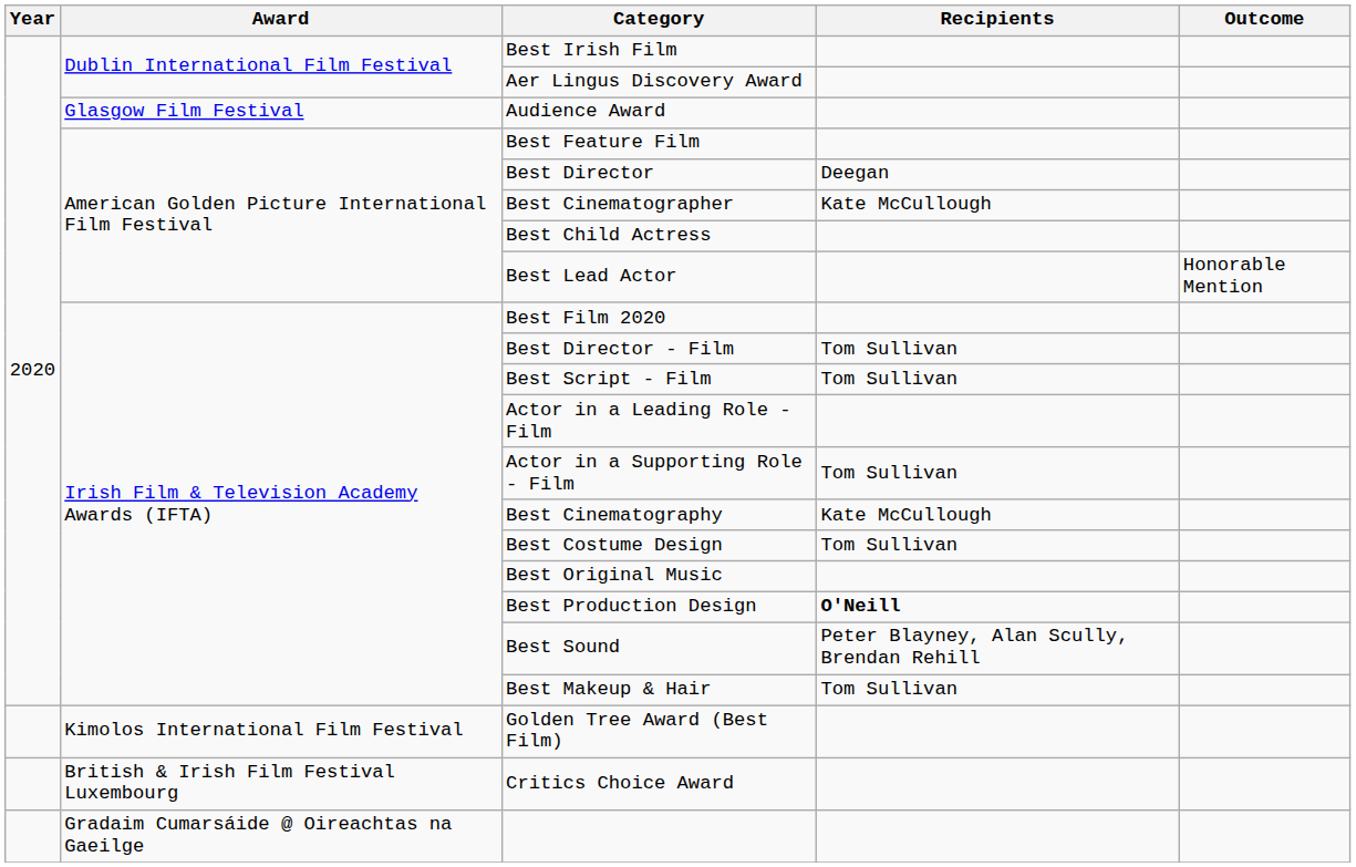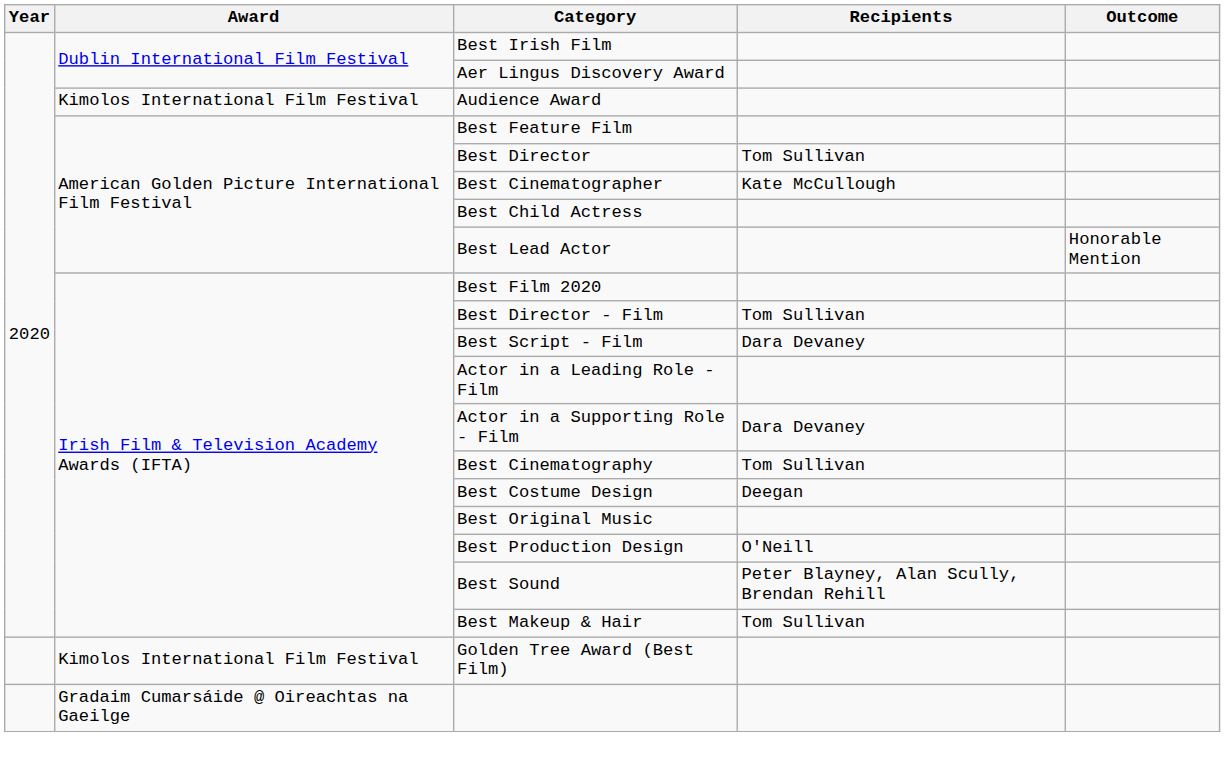Audience Award | Award: Glasgow Film Festival -> Kimolos International Film Festival
Best Director | Recipients: Deegan -> Tom Sullivan
Best Script - Film | Recipients: Tom Sullivan -> Dara Devaney
Actor in a Supporting Role - Film | Recipients: Tom Sullivan -> Dara Devaney
Best Cinematography | Recipients: Kate McCullough -> Tom Sullivan
Best Costume Design | Recipients: Tom Sullivan -> Deegan
Best Production Design | Recipients: bold -> normal
- row: British & Irish Film Festival Luxembourg | Critics Choice Award
